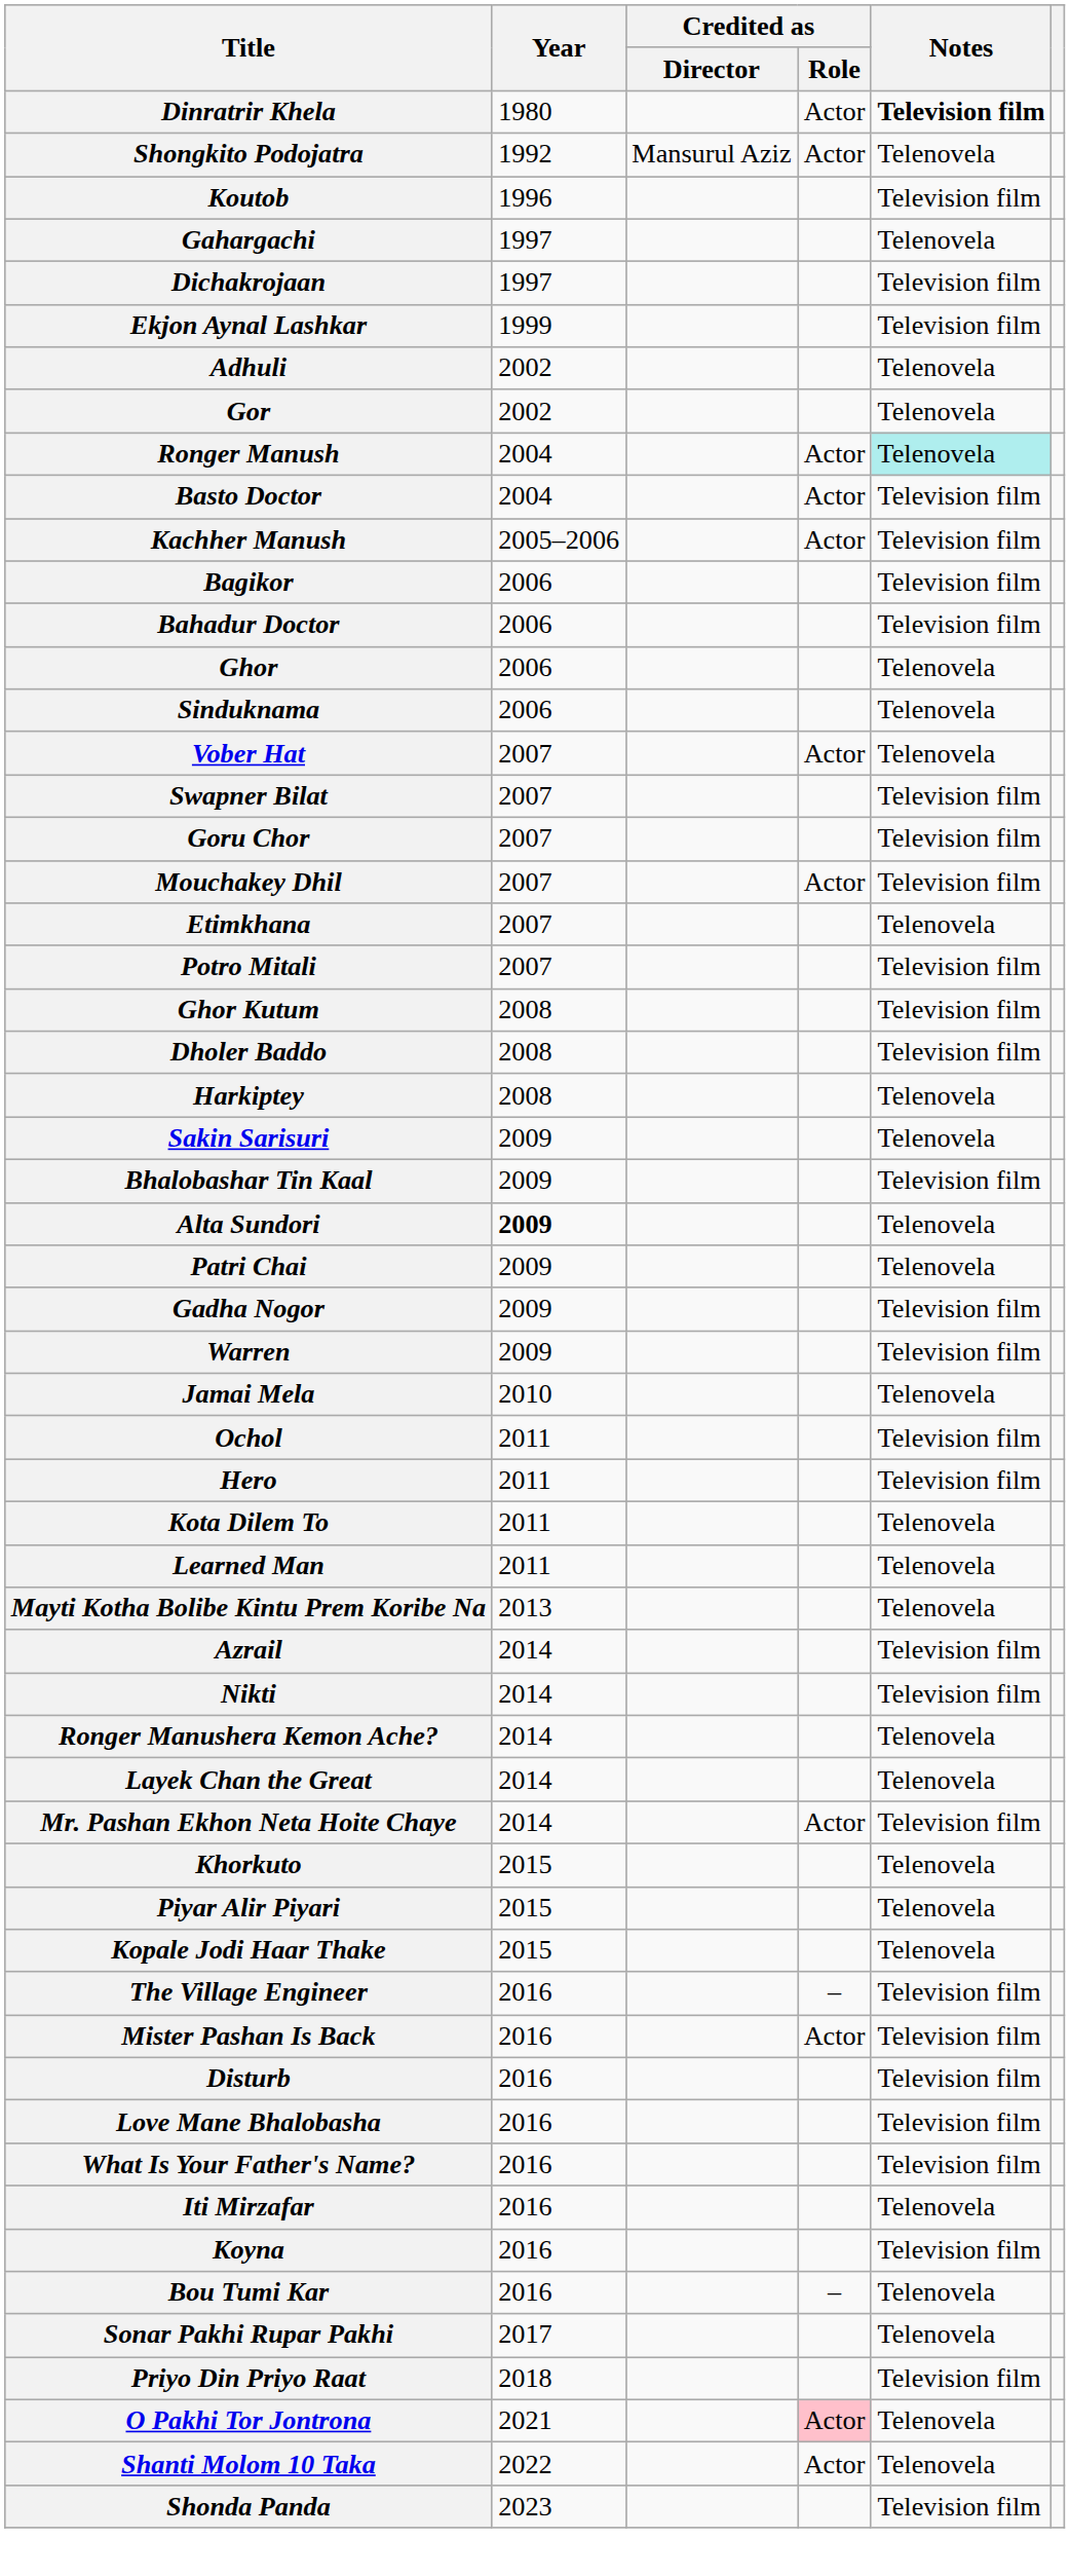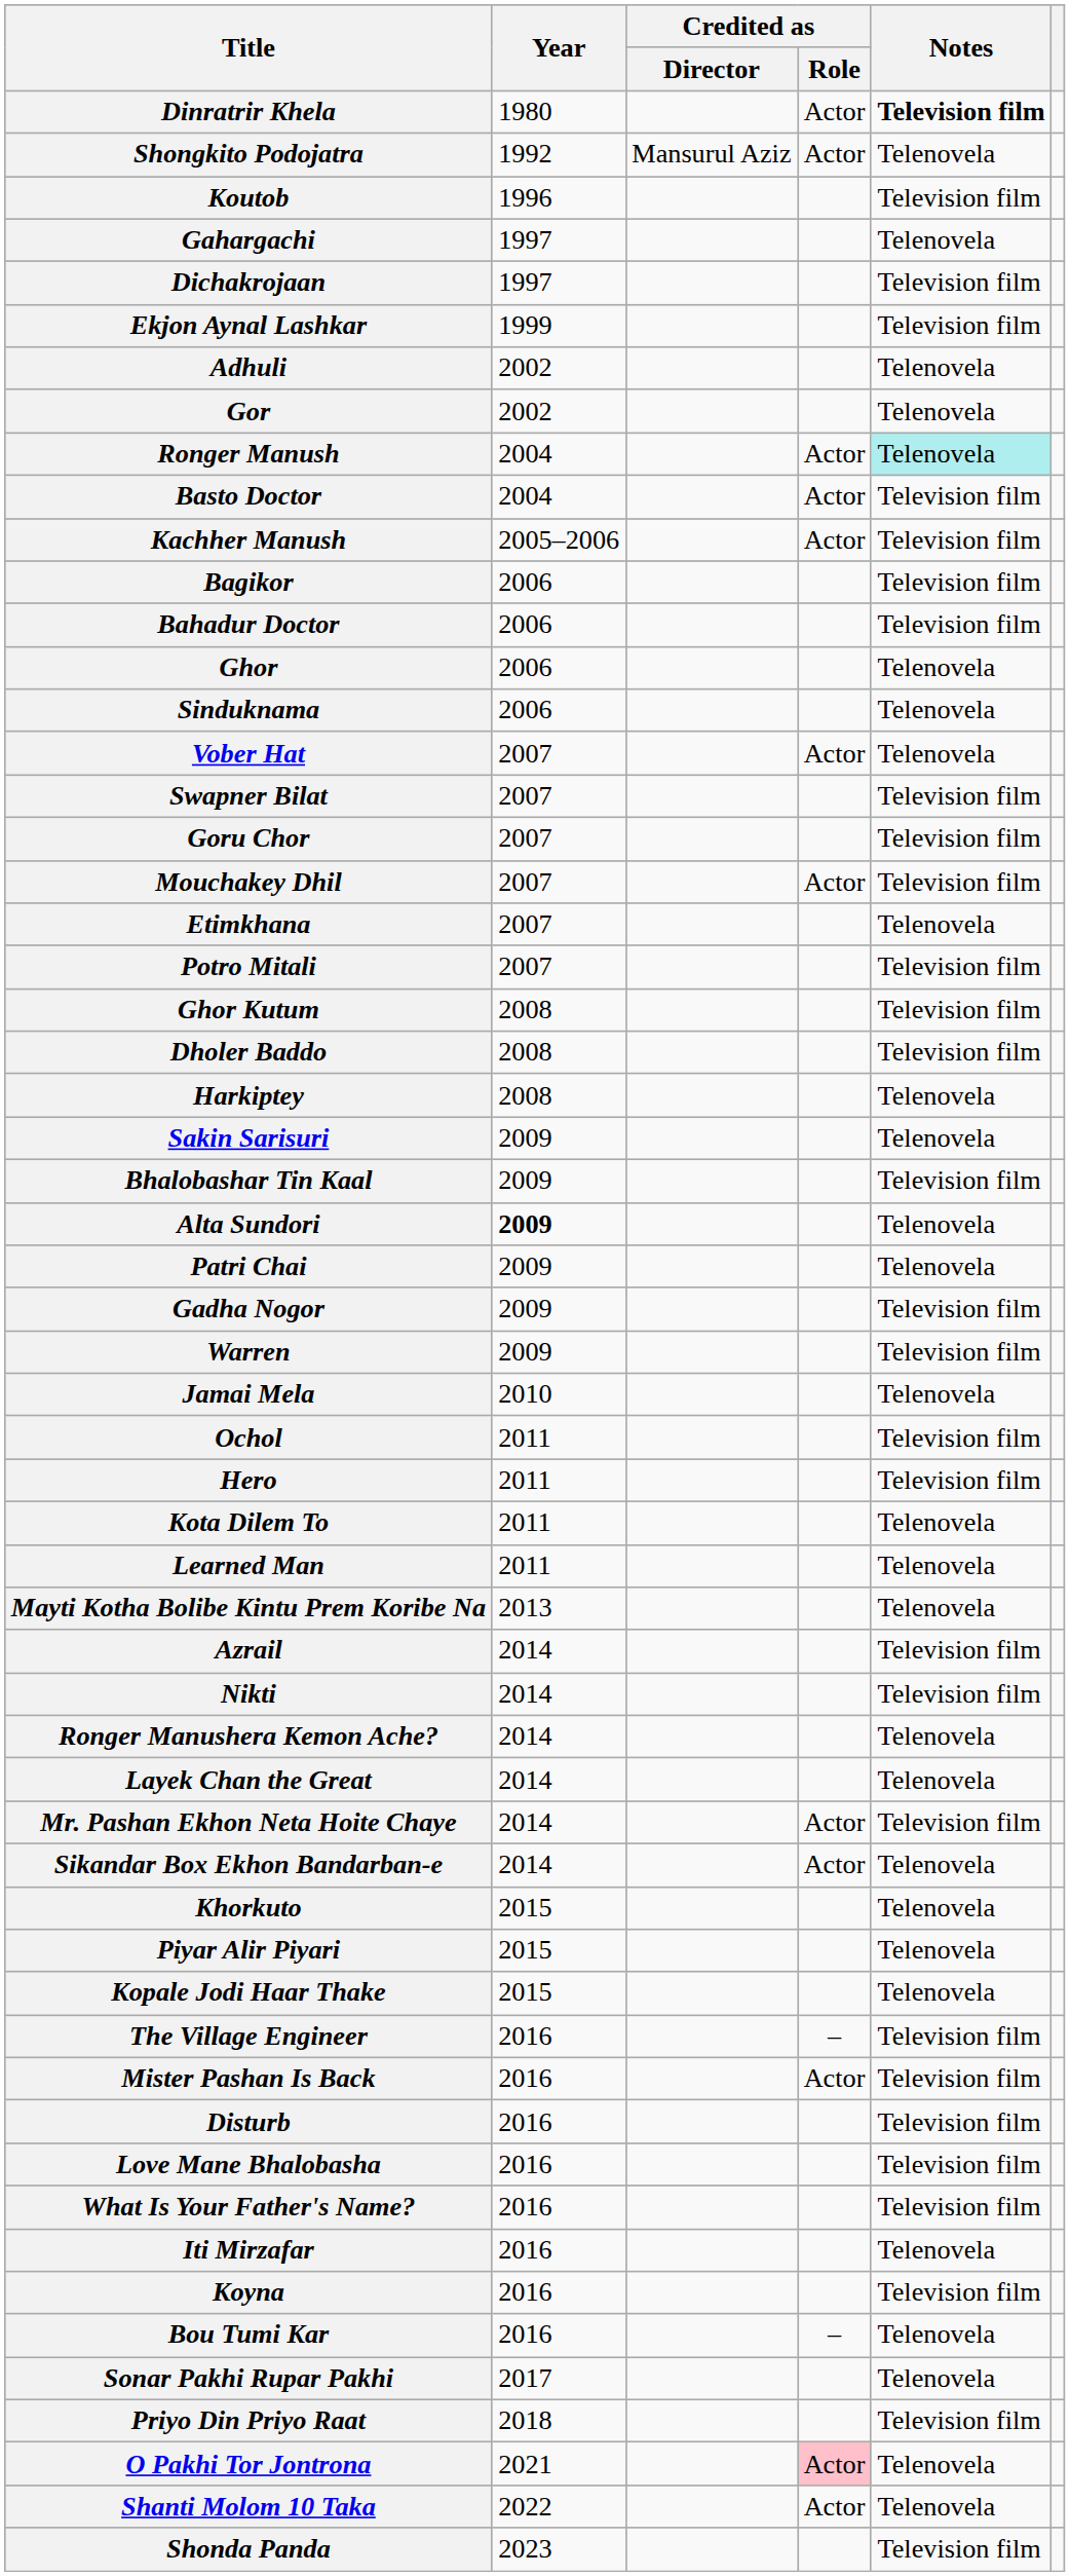+ row: Sikandar Box Ekhon Bandarban-e | 2014 | Actor | Telenovela
